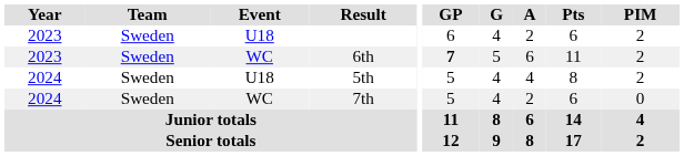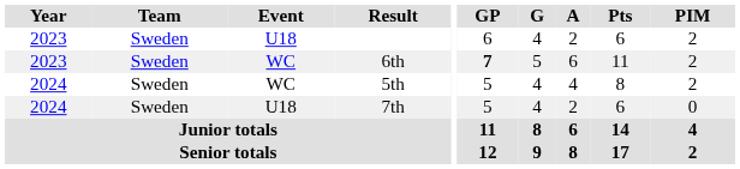5th | Event: U18 -> WC
7th | Event: WC -> U18
